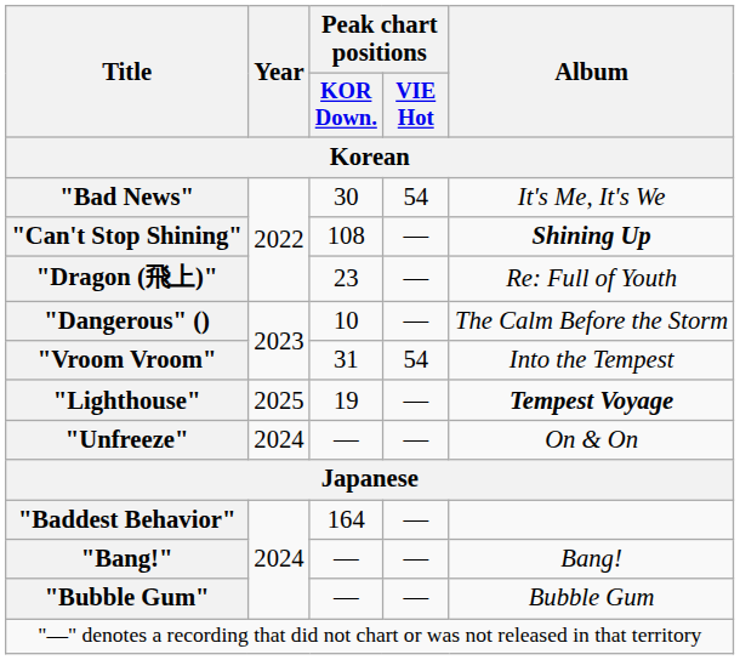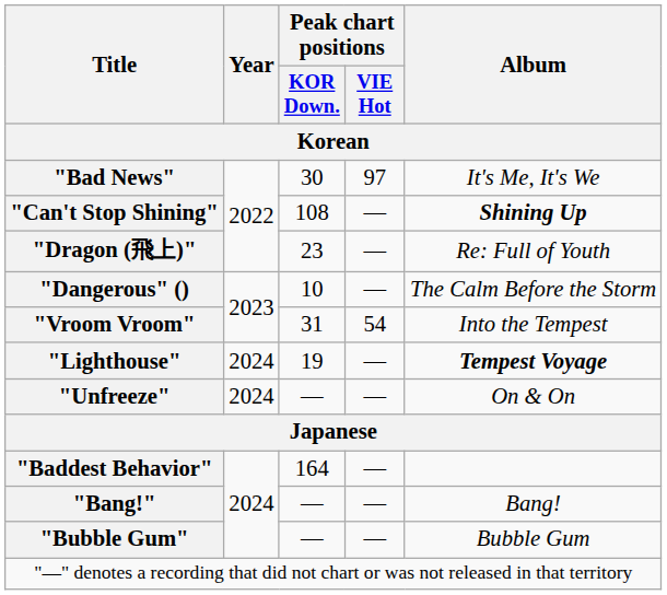"Bad News" | Peak chart positions / VIE Hot: 54 -> 97
"Lighthouse" | Year: 2025 -> 2024
